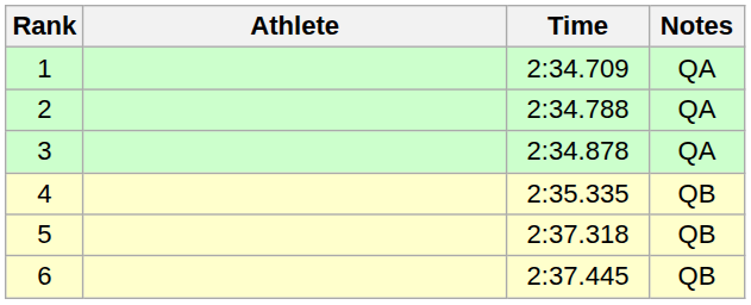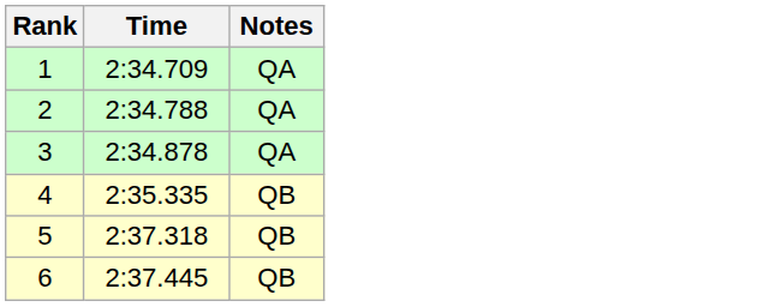- column: Athlete
